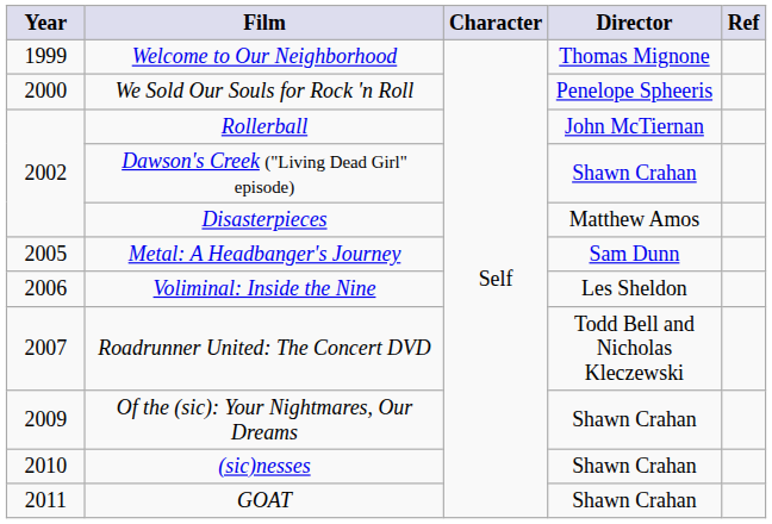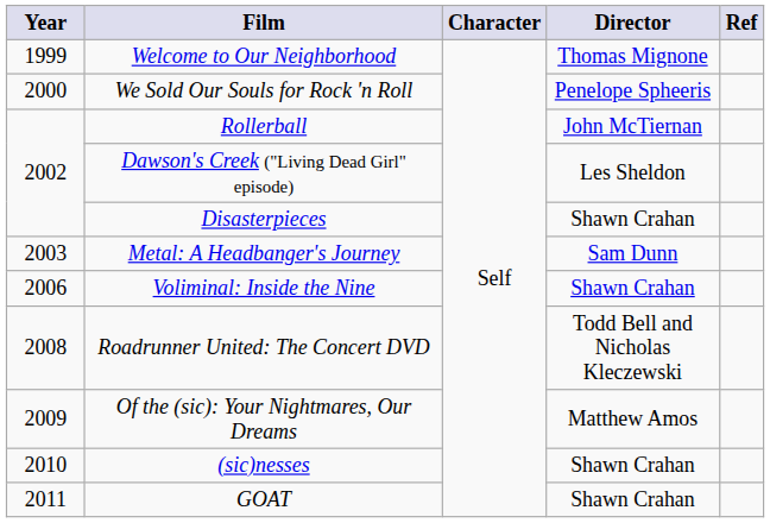Dawson's Creek ("Living Dead Girl" episode) | Director: Shawn Crahan -> Les Sheldon
Disasterpieces | Director: Matthew Amos -> Shawn Crahan
Metal: A Headbanger's Journey | Year: 2005 -> 2003
Voliminal: Inside the Nine | Director: Les Sheldon -> Shawn Crahan
Roadrunner United: The Concert DVD | Year: 2007 -> 2008
Of the (sic): Your Nightmares, Our Dreams | Director: Shawn Crahan -> Matthew Amos
